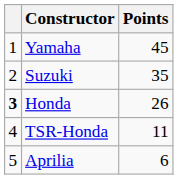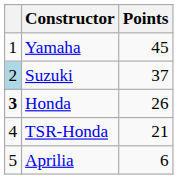Suzuki | column 1: no background -> lightblue background
Suzuki | Points: 35 -> 37
TSR-Honda | Points: 11 -> 21
